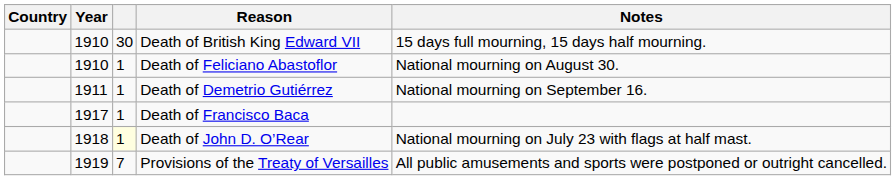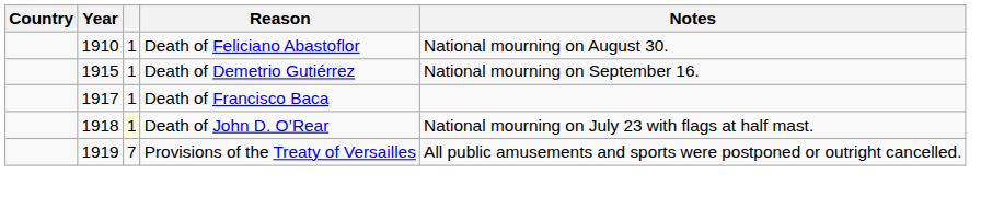- row: 1910 | 30 | Death of British King Edward VII | 15 days full mourning, 15 days half mourning.
Death of Demetrio Gutiérrez | Year: 1911 -> 1915
